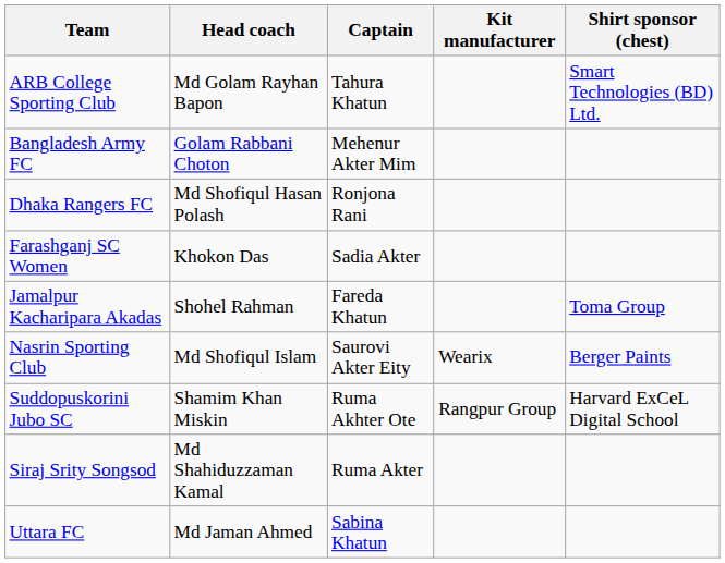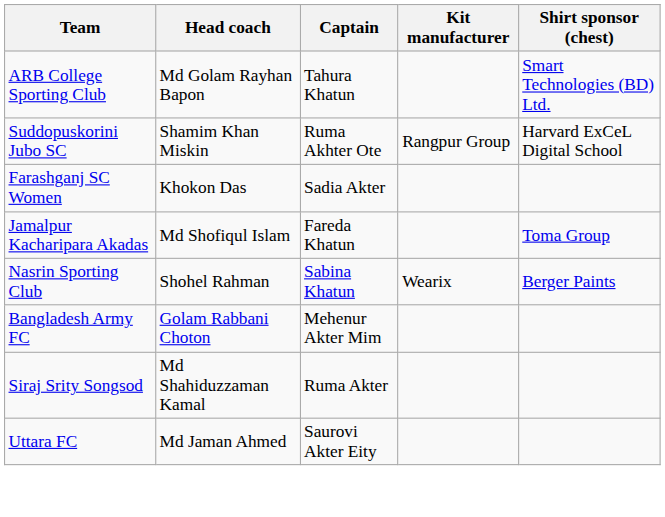rows swapped: Bangladesh Army FC <-> Suddopuskorini Jubo SC
- row: Dhaka Rangers FC | Md Shofiqul Hasan Polash | Ronjona Rani
Jamalpur Kacharipara Akadas | Head coach: Shohel Rahman -> Md Shofiqul Islam
Nasrin Sporting Club | Head coach: Md Shofiqul Islam -> Shohel Rahman
Nasrin Sporting Club | Captain: Saurovi Akter Eity -> Sabina Khatun
Uttara FC | Captain: Sabina Khatun -> Saurovi Akter Eity
